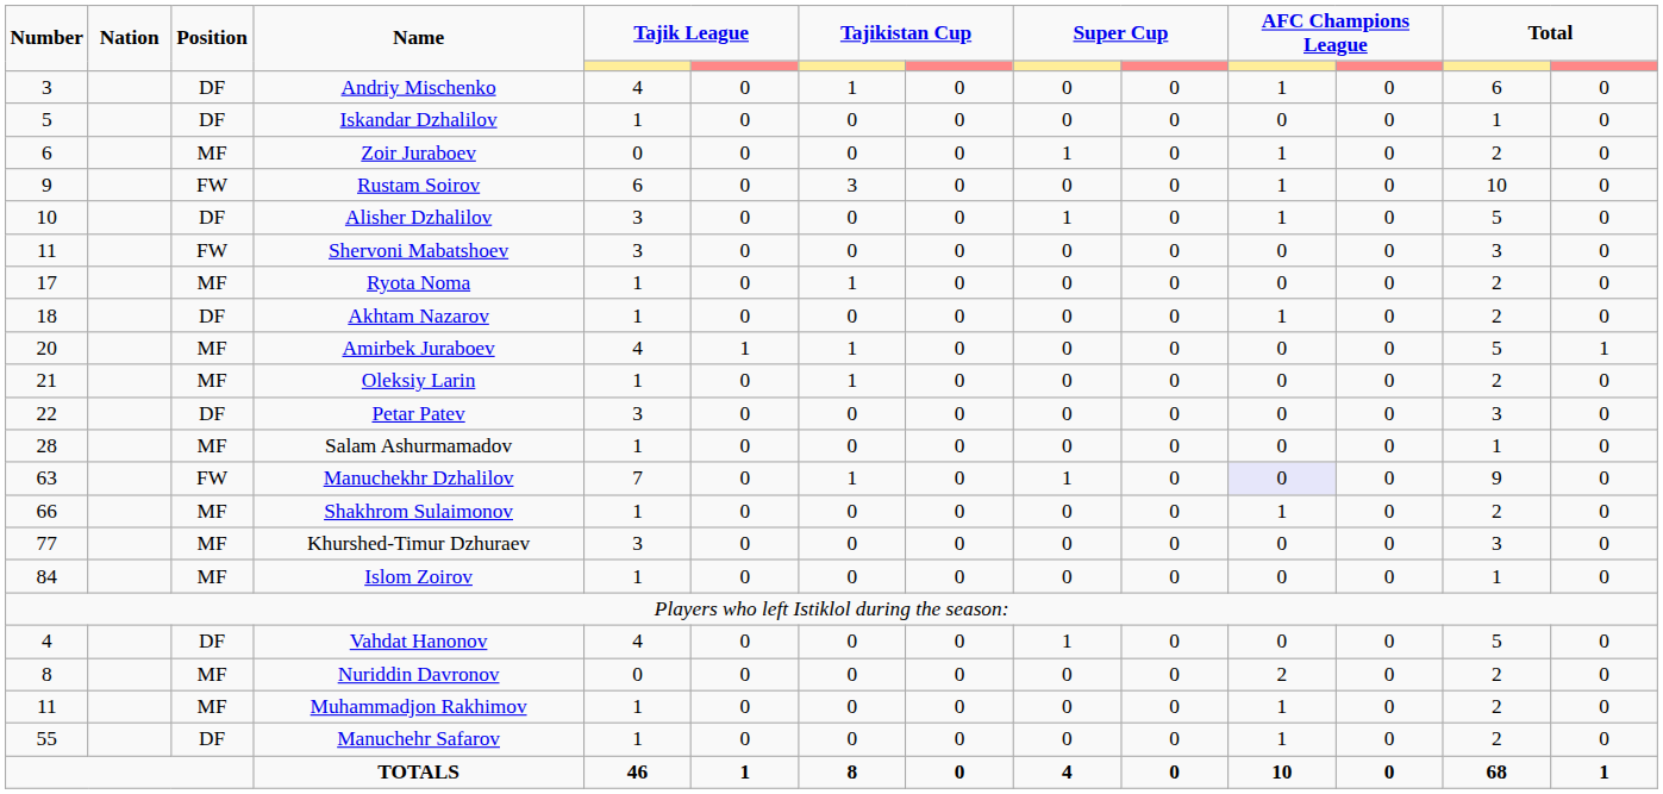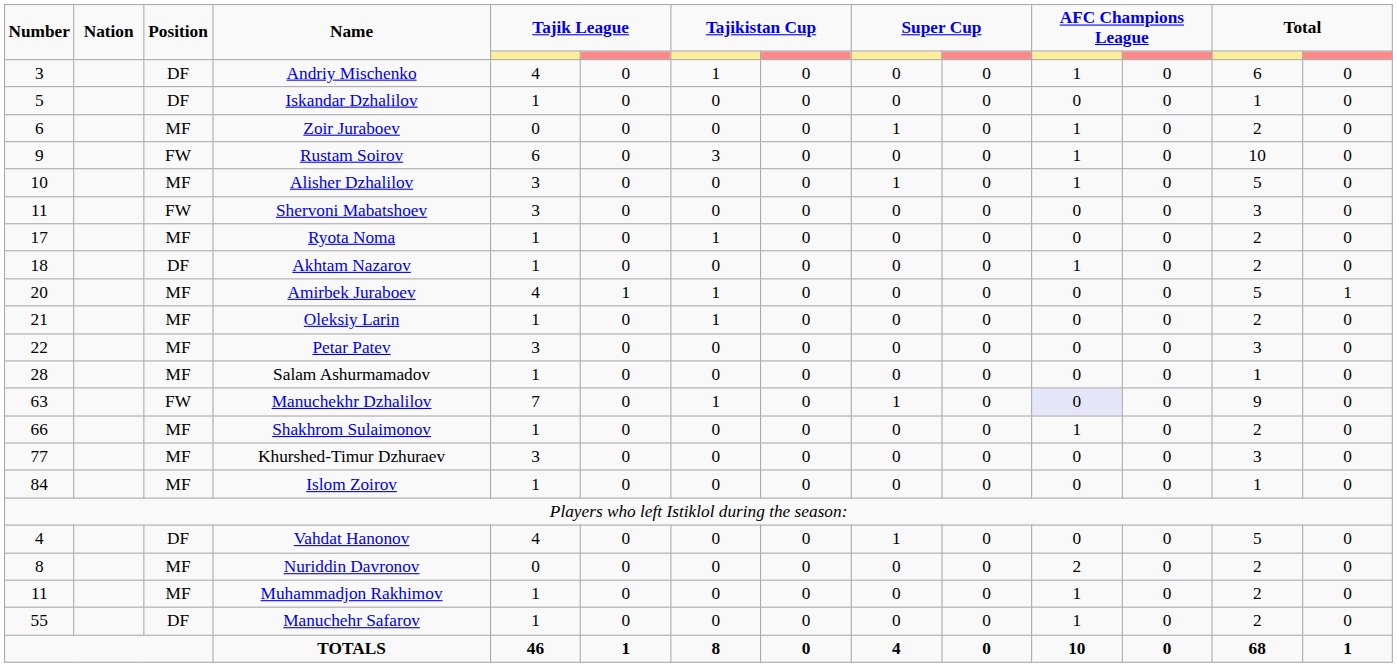Alisher Dzhalilov | Position: DF -> MF
Petar Patev | Position: DF -> MF
